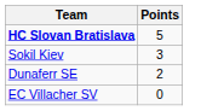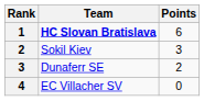+ column: Rank | 1 | 2 | 3 | 4
HC Slovan Bratislava | Points: 5 -> 6
